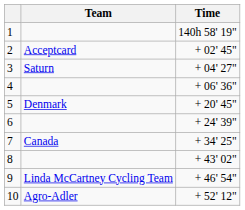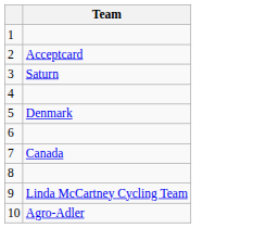- column: Time | 140h 58' 19" | + 02' 45" | + 04' 27" | + 06' 36" | + 20' 45" | + 24' 39" | + 34' 25" | + 43' 02" | + 46' 54" | + 52' 12"
